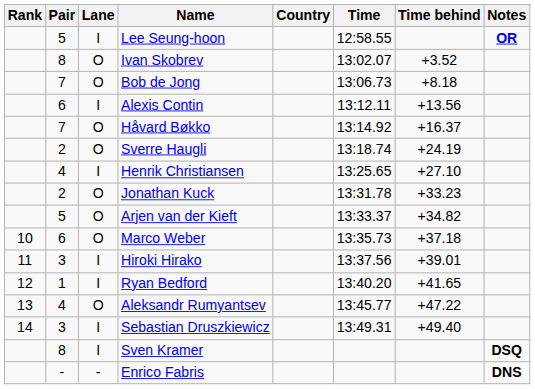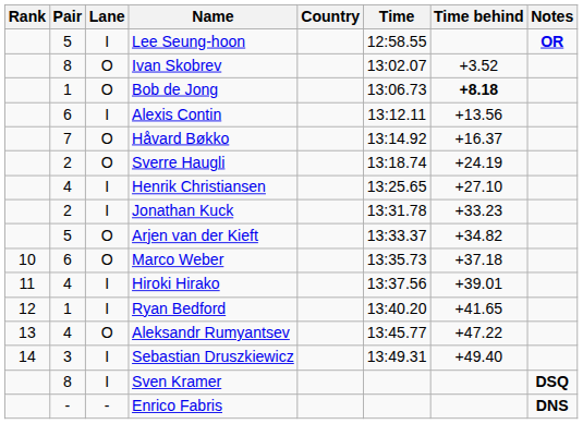Bob de Jong | Pair: 7 -> 1
Bob de Jong | Time behind: normal -> bold
Jonathan Kuck | Lane: O -> I
Hiroki Hirako | Pair: 3 -> 4
